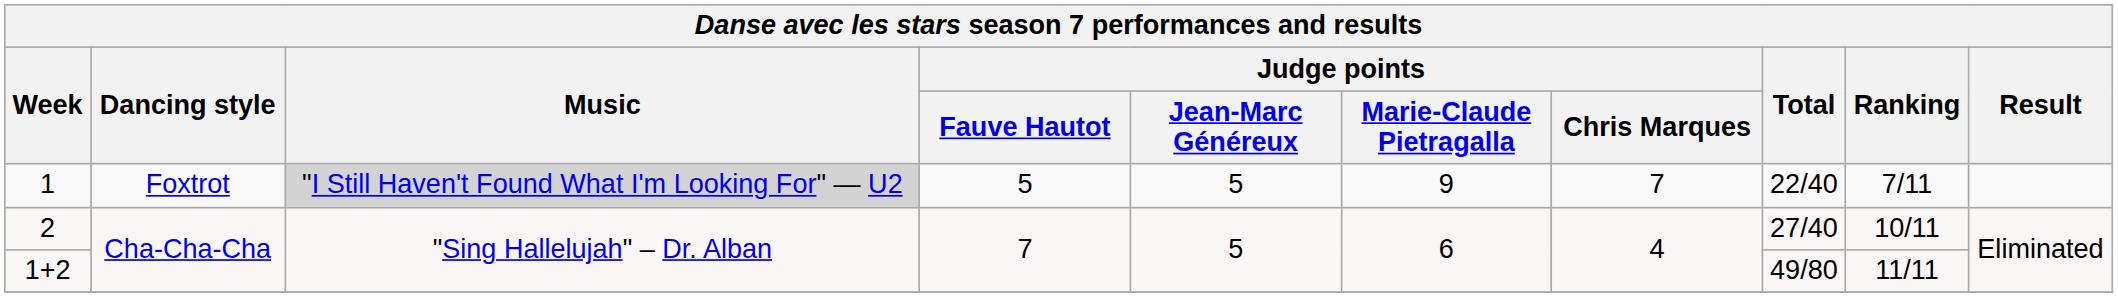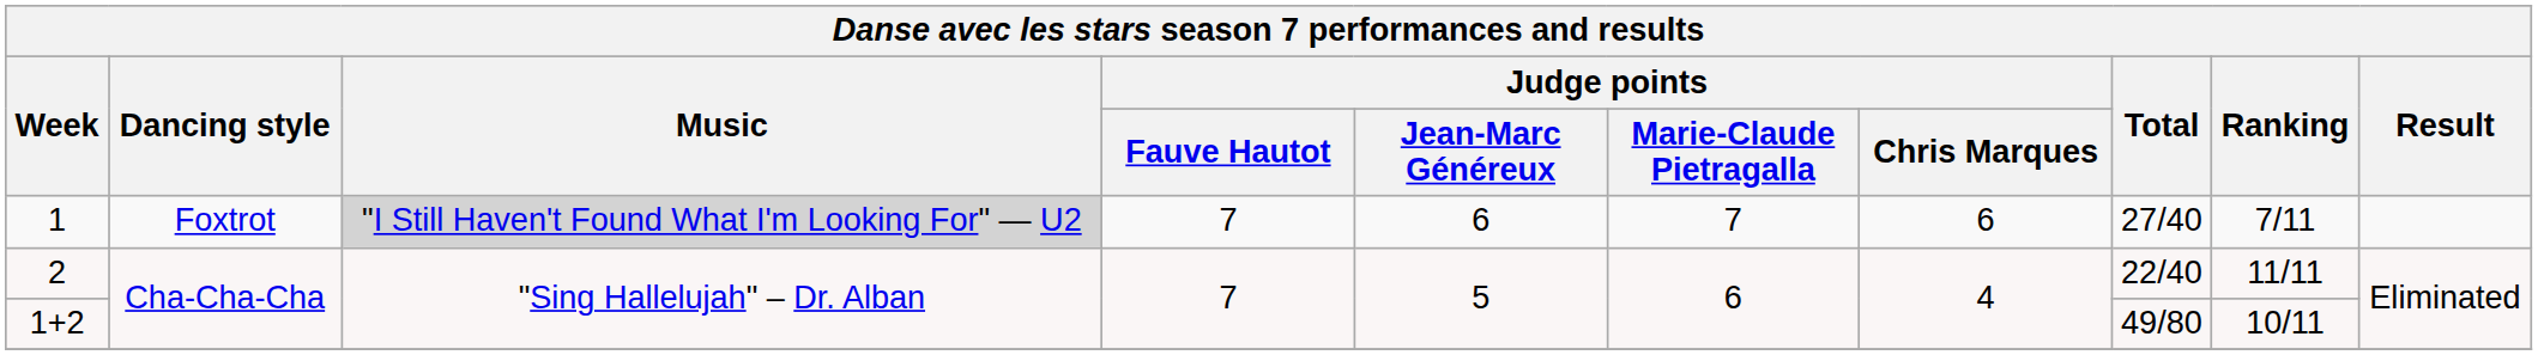1 | Judge points / Fauve Hautot: 5 -> 7
1 | Judge points / Jean-Marc Généreux: 5 -> 6
1 | Judge points / Marie-Claude Pietragalla: 9 -> 7
1 | Judge points / Chris Marques: 7 -> 6
1 | Total: 22/40 -> 27/40
2 | Total: 27/40 -> 22/40
2 | Ranking: 10/11 -> 11/11
1+2 | Ranking: 11/11 -> 10/11
